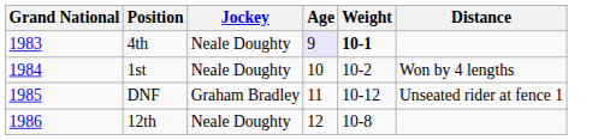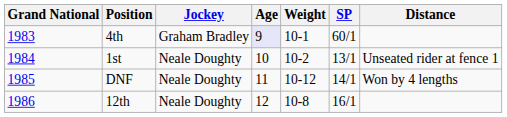+ column: SP | 60/1 | 13/1 | 14/1 | 16/1
4th | Jockey: Neale Doughty -> Graham Bradley
4th | Weight: bold -> normal
1st | Distance: Won by 4 lengths -> Unseated rider at fence 1
DNF | Jockey: Graham Bradley -> Neale Doughty
DNF | Distance: Unseated rider at fence 1 -> Won by 4 lengths
